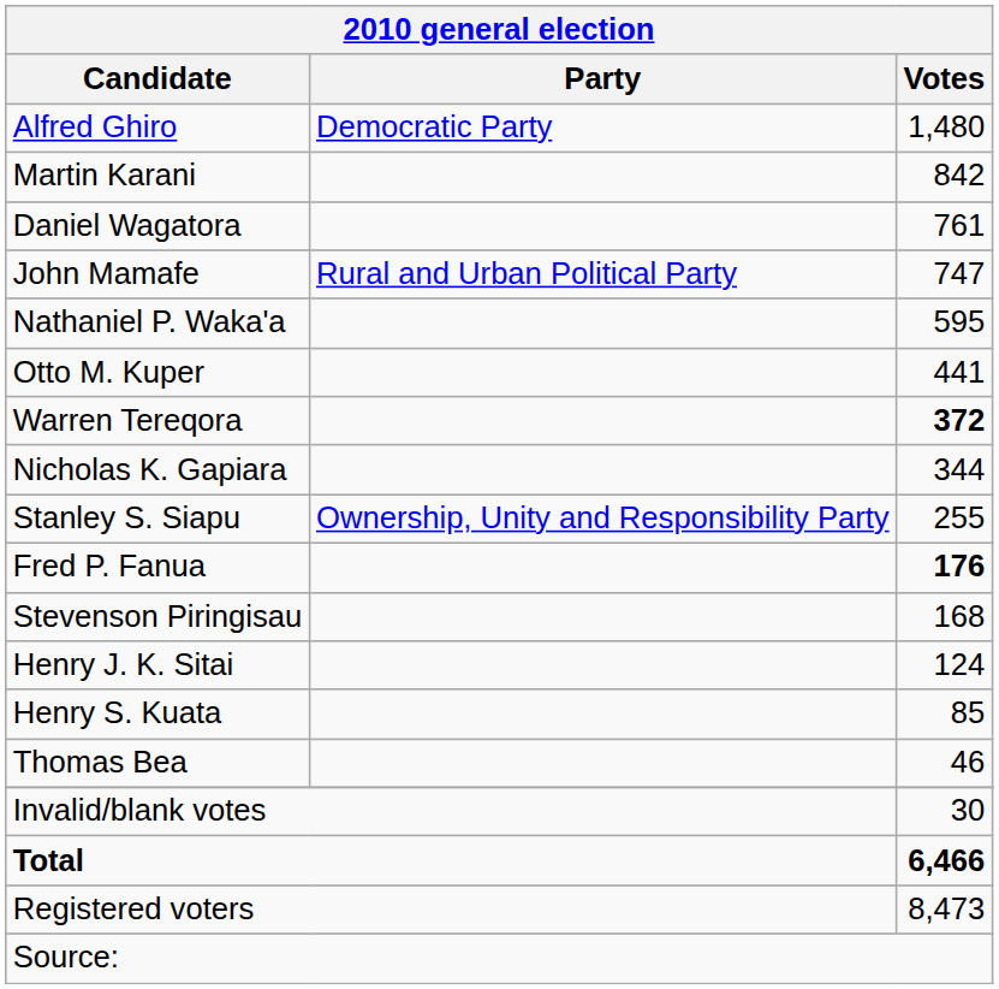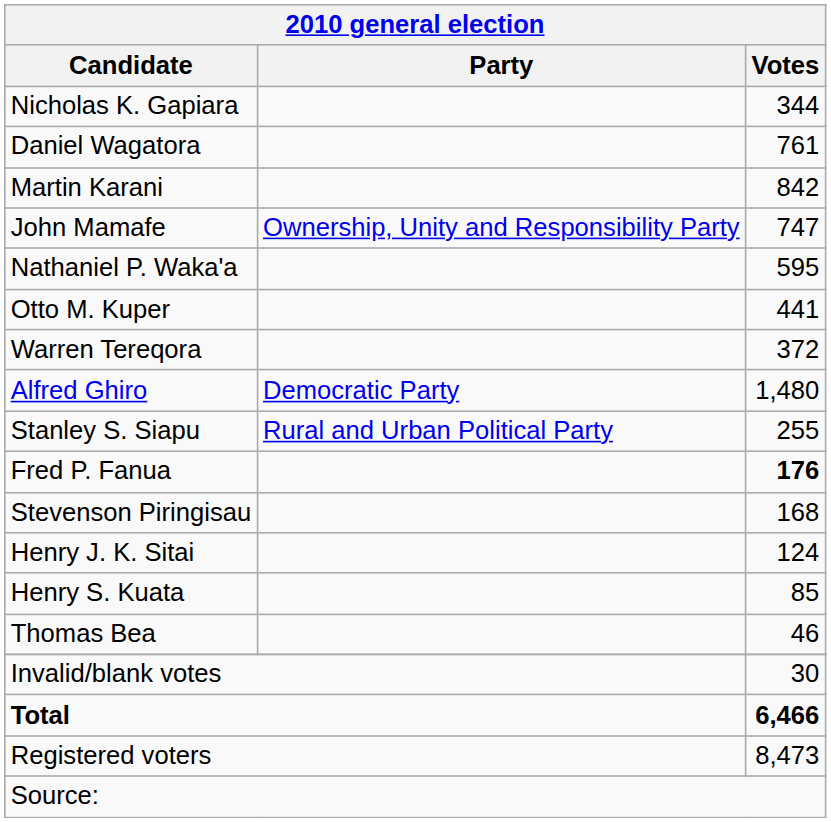rows swapped: Alfred Ghiro <-> Nicholas K. Gapiara
rows swapped: Martin Karani <-> Daniel Wagatora
John Mamafe | Party: Rural and Urban Political Party -> Ownership, Unity and Responsibility Party
Warren Tereqora | Votes: bold -> normal
Stanley S. Siapu | Party: Ownership, Unity and Responsibility Party -> Rural and Urban Political Party
